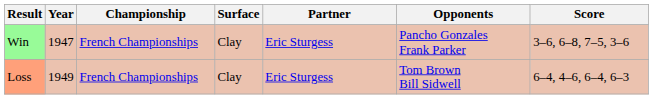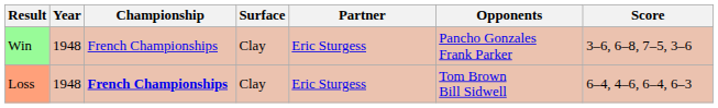Win | Year: 1947 -> 1948
Loss | Year: 1949 -> 1948
Loss | Championship: normal -> bold
